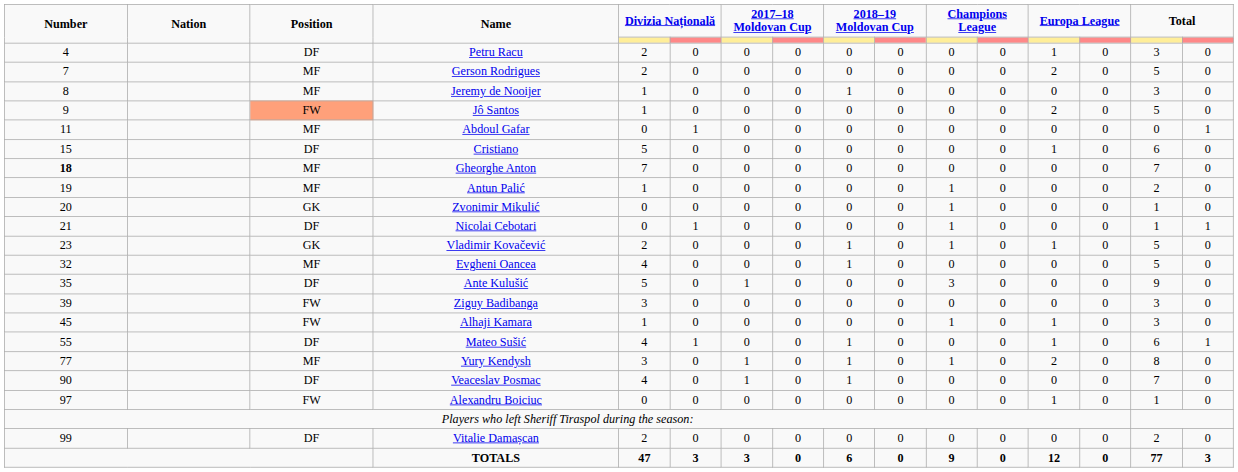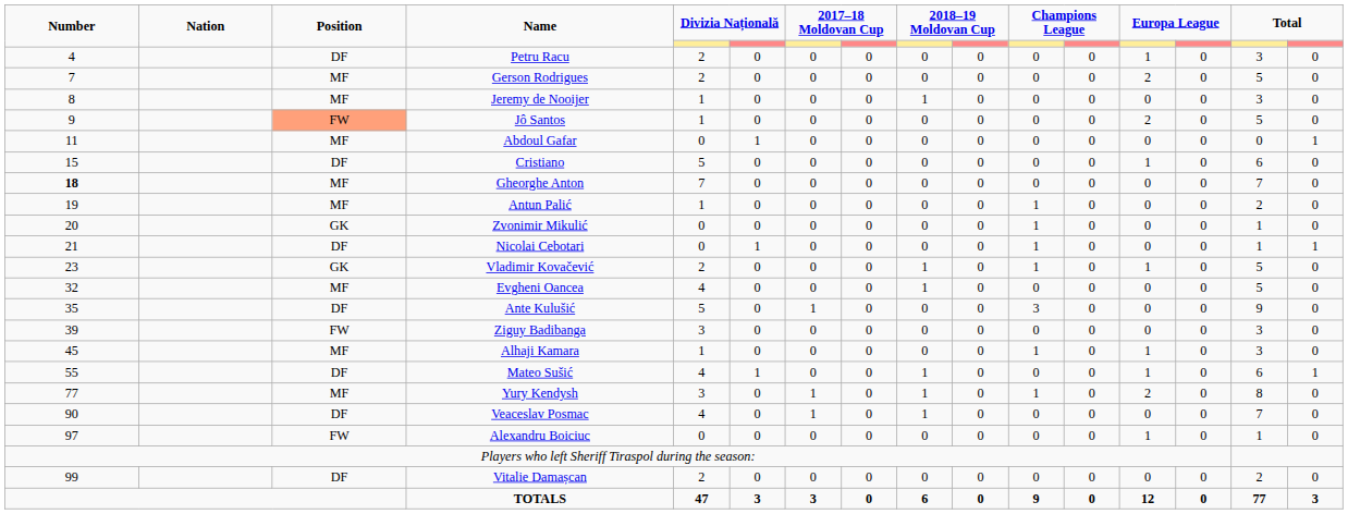Alhaji Kamara | Position: FW -> MF
